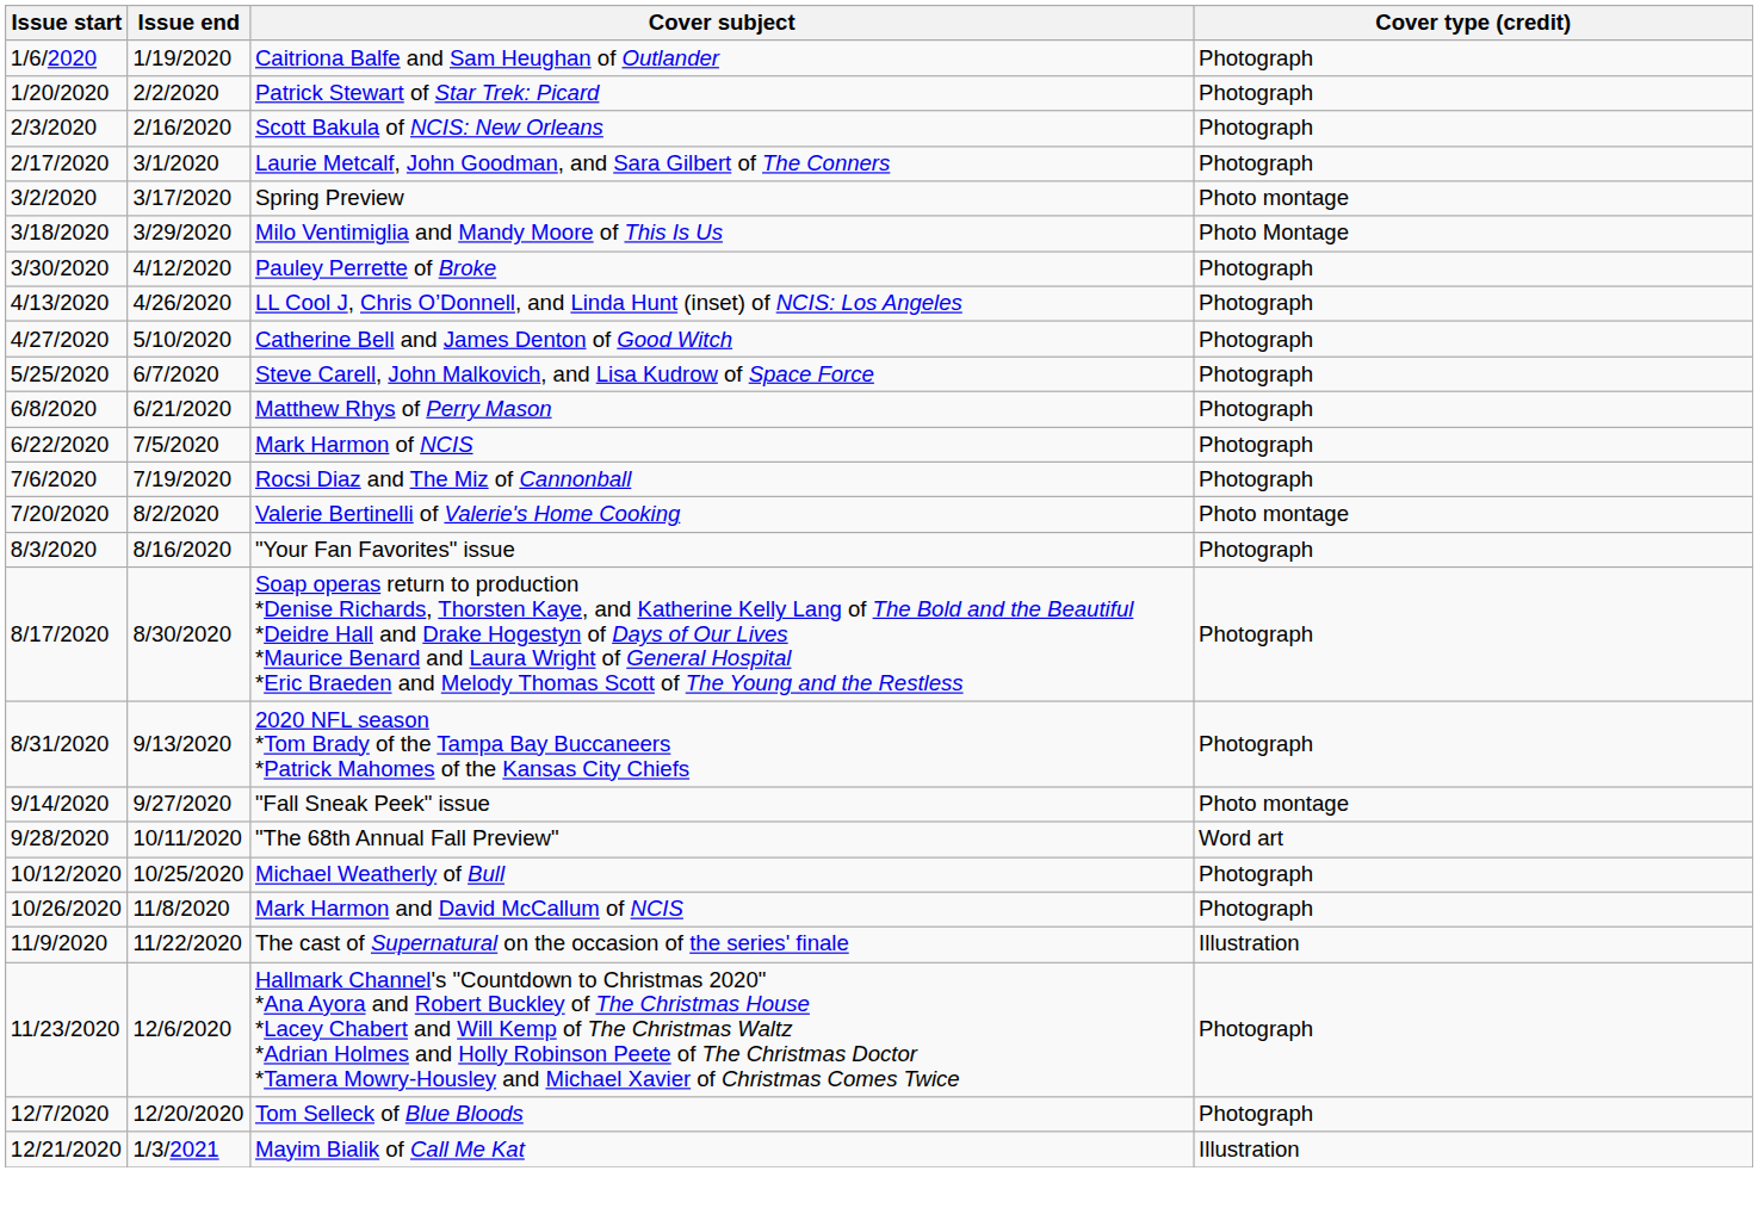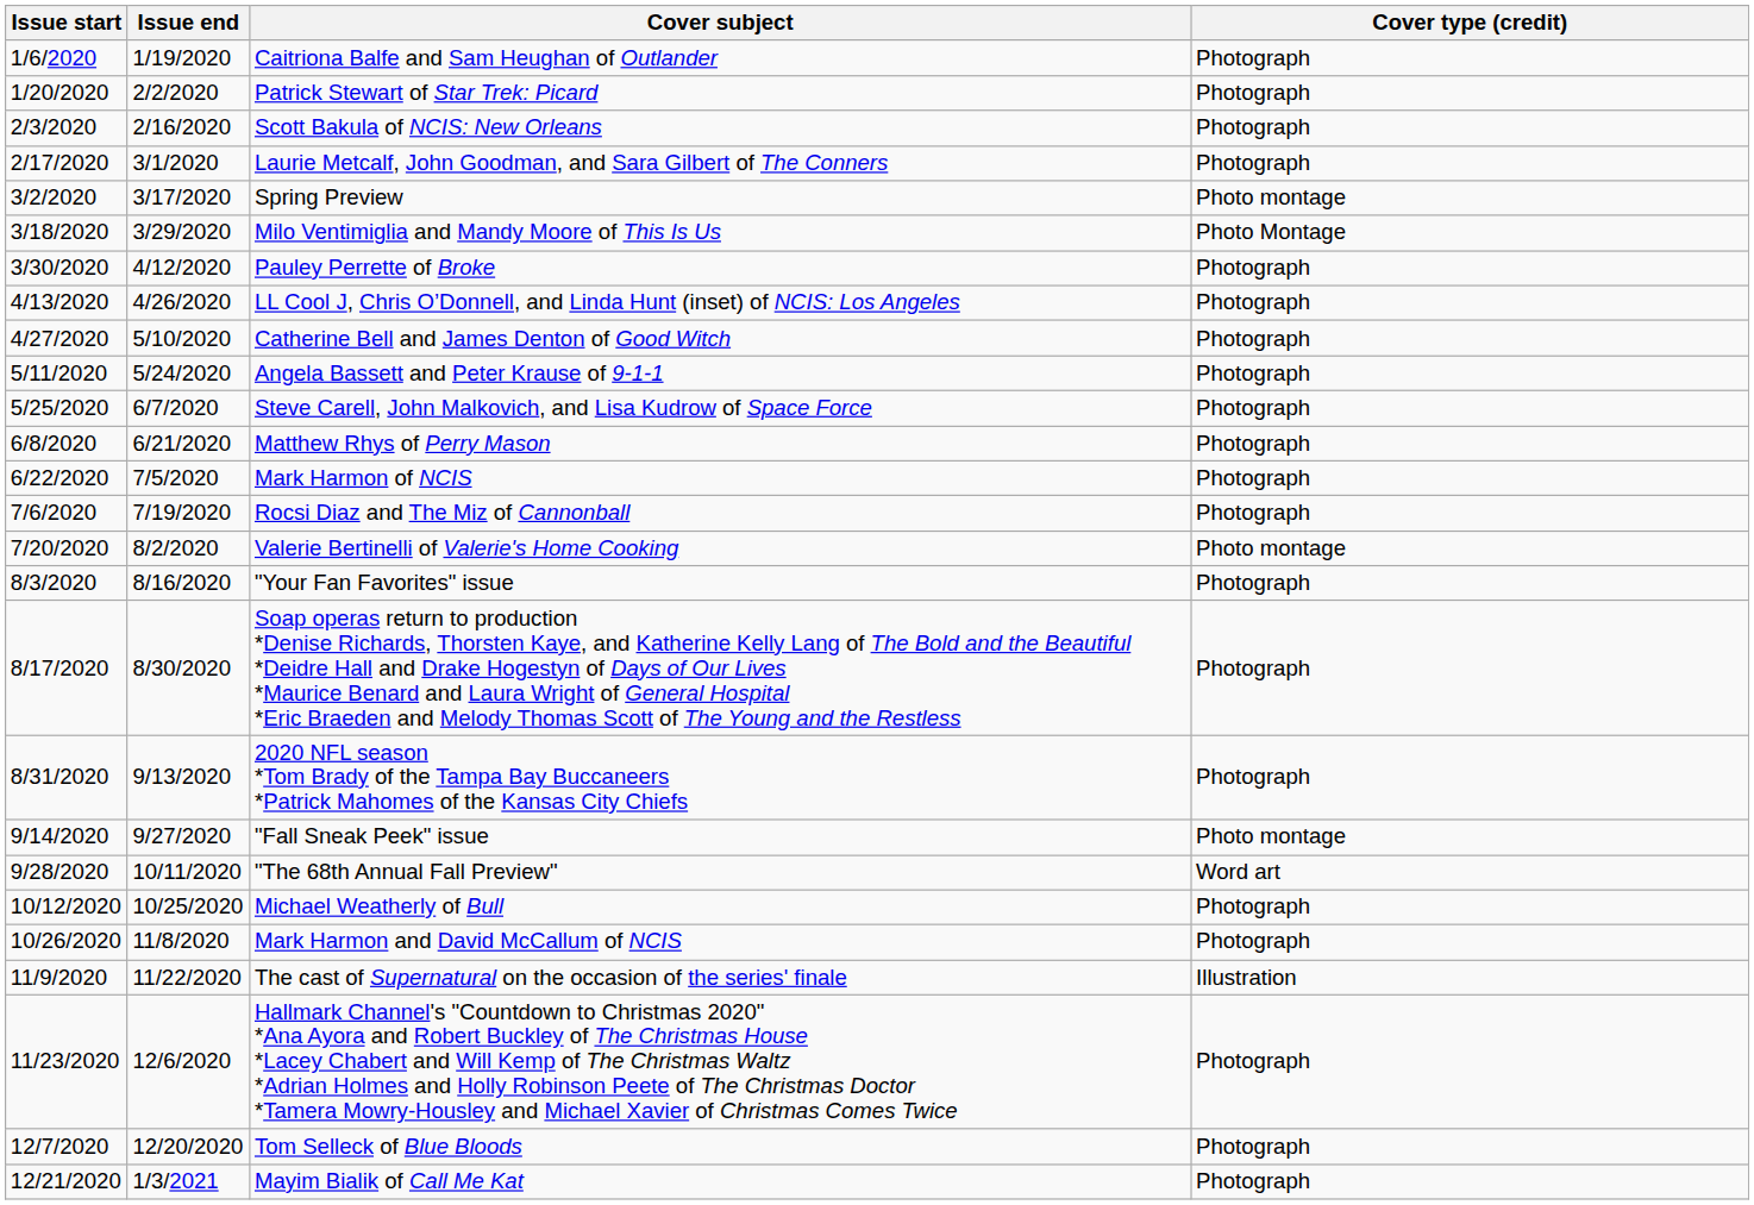+ row: 5/11/2020 | 5/24/2020 | Angela Bassett and Peter Krause of 9-1-1 | Photograph
Mayim Bialik of Call Me Kat | Cover type (credit): Illustration -> Photograph
